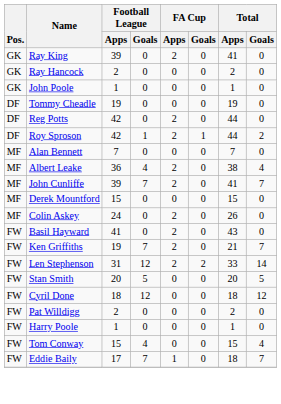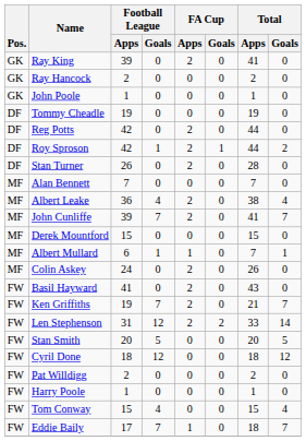+ row: DF | Stan Turner | 26 | 0 | 2 | 0 | 28 | 0
+ row: MF | Albert Mullard | 6 | 1 | 1 | 0 | 7 | 1
